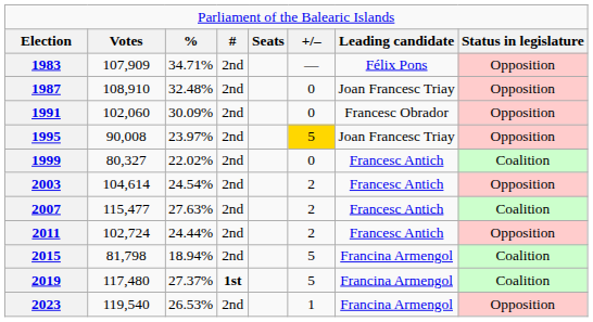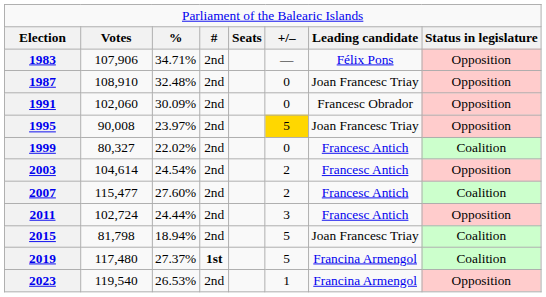1983 | column 2: 107,909 -> 107,906
2007 | column 3: 27.63% -> 27.60%
2011 | column 6: 2 -> 3
2015 | column 7: Francina Armengol -> Joan Francesc Triay
